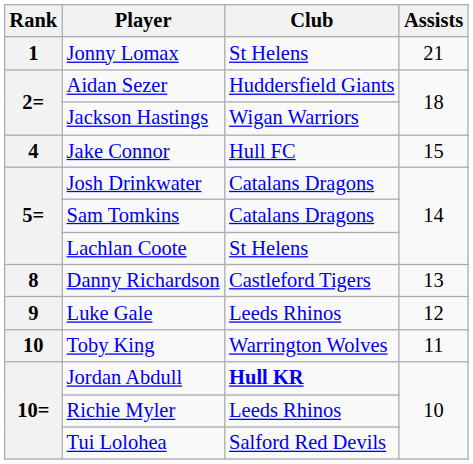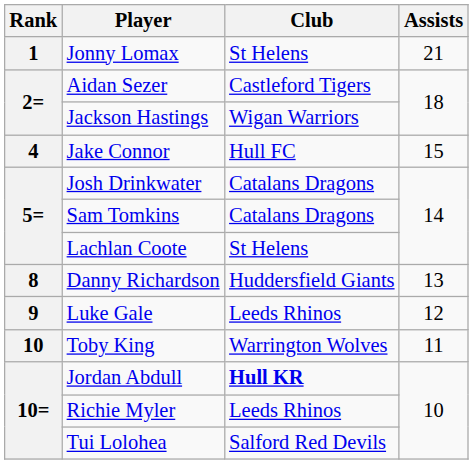Aidan Sezer | Club: Huddersfield Giants -> Castleford Tigers
Danny Richardson | Club: Castleford Tigers -> Huddersfield Giants
